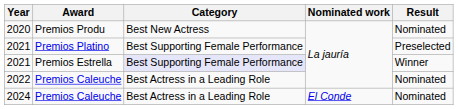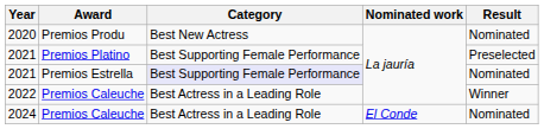2021 / Premios Estrella | Result: Winner -> Nominated
2022 | Result: Nominated -> Winner
